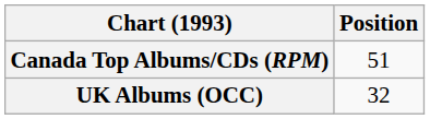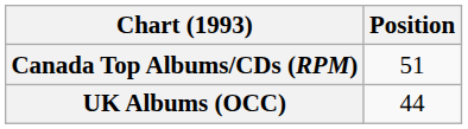UK Albums (OCC) | Position: 32 -> 44
